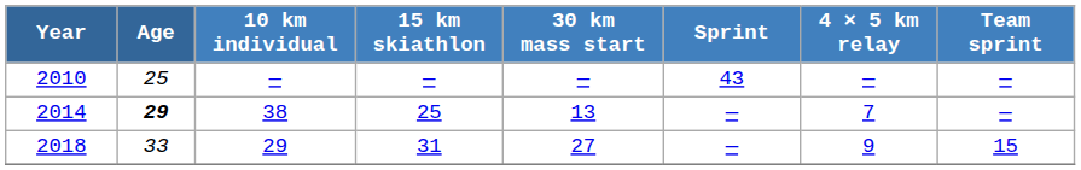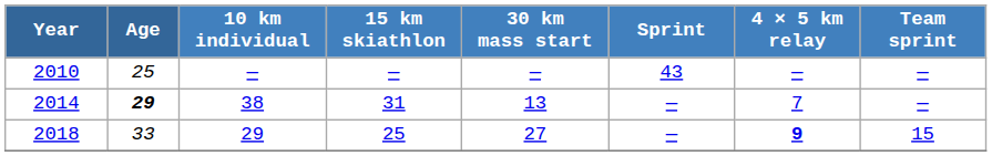2014 | 15 km skiathlon: 25 -> 31
2018 | 15 km skiathlon: 31 -> 25
2018 | 4 × 5 km relay: normal -> bold
